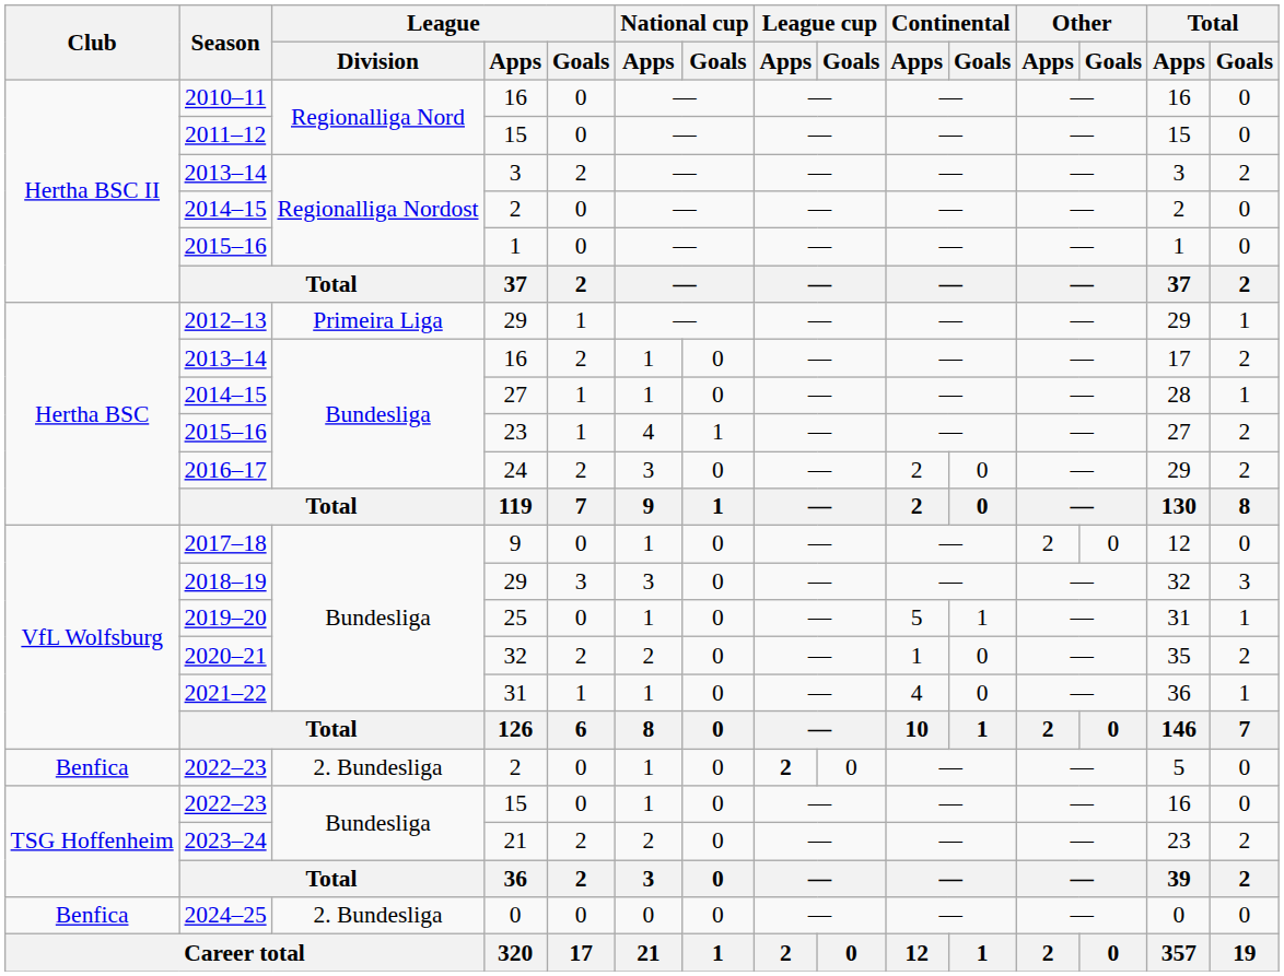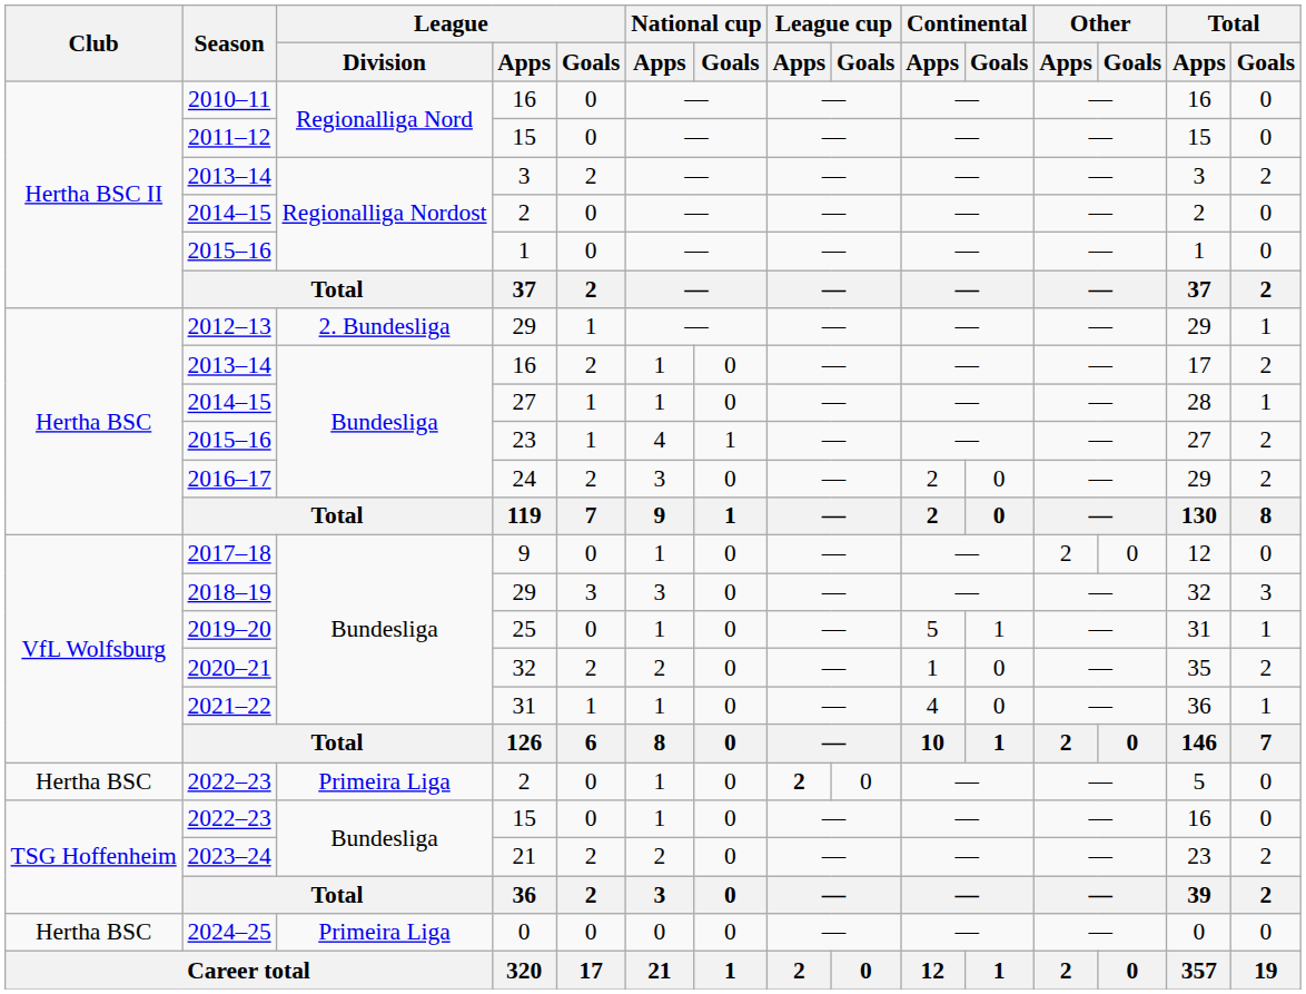2012–13 | League / Division: Primeira Liga -> 2. Bundesliga
2022–23 / 2 | Club: Benfica -> Hertha BSC
2022–23 / 2 | League / Division: 2. Bundesliga -> Primeira Liga
2024–25 | Club: Benfica -> Hertha BSC
2024–25 | League / Division: 2. Bundesliga -> Primeira Liga
